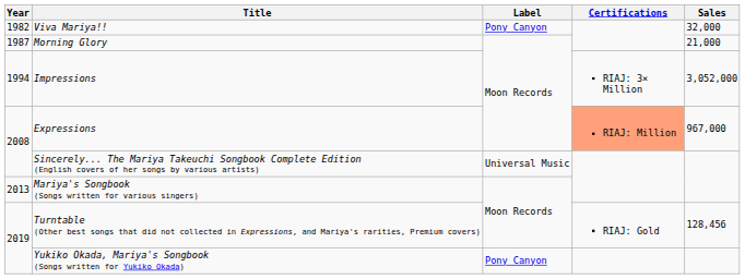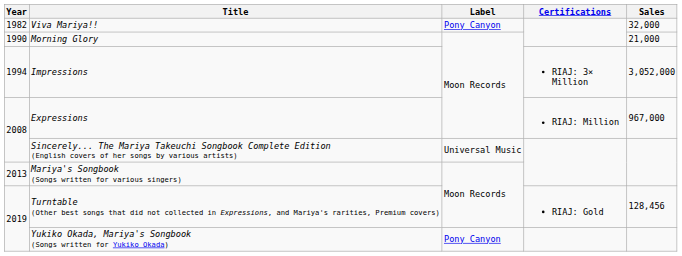Morning Glory | Year: 1987 -> 1990
Expressions | Certifications: lightsalmon background -> no background
